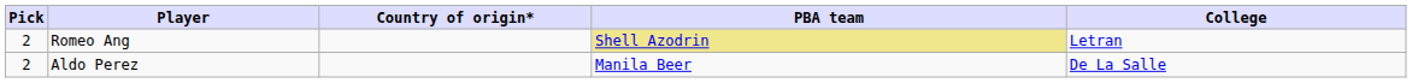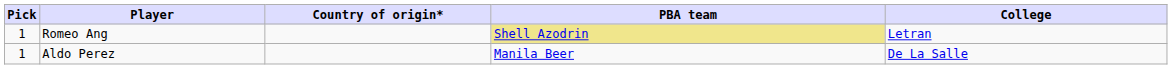Romeo Ang | Pick: 2 -> 1
Aldo Perez | Pick: 2 -> 1
